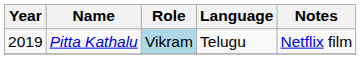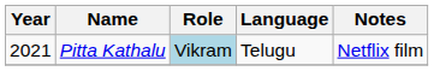Pitta Kathalu | Year: 2019 -> 2021
